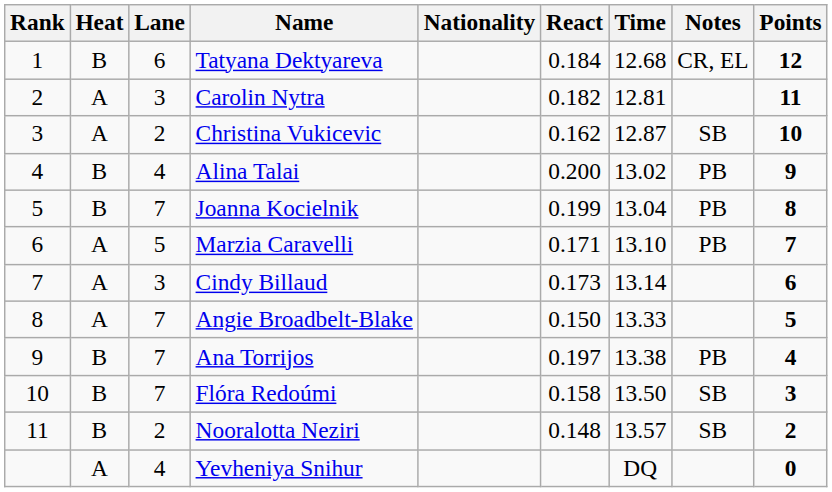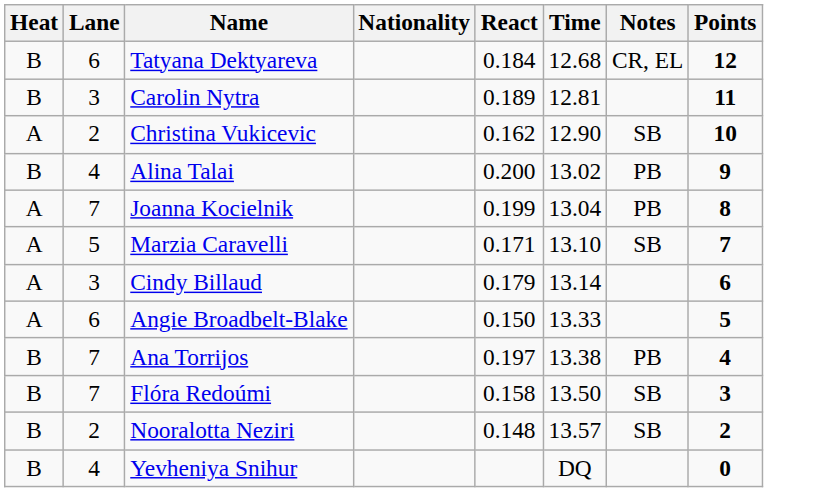- column: Rank | 1 | 2 | 3 | 4 | 5 | 6 | 7 | 8 | 9 | 10 | 11
Carolin Nytra | Heat: A -> B
Carolin Nytra | React: 0.182 -> 0.189
Christina Vukicevic | Time: 12.87 -> 12.90
Joanna Kocielnik | Heat: B -> A
Marzia Caravelli | Notes: PB -> SB
Cindy Billaud | React: 0.173 -> 0.179
Angie Broadbelt-Blake | Lane: 7 -> 6
Yevheniya Snihur | Heat: A -> B
